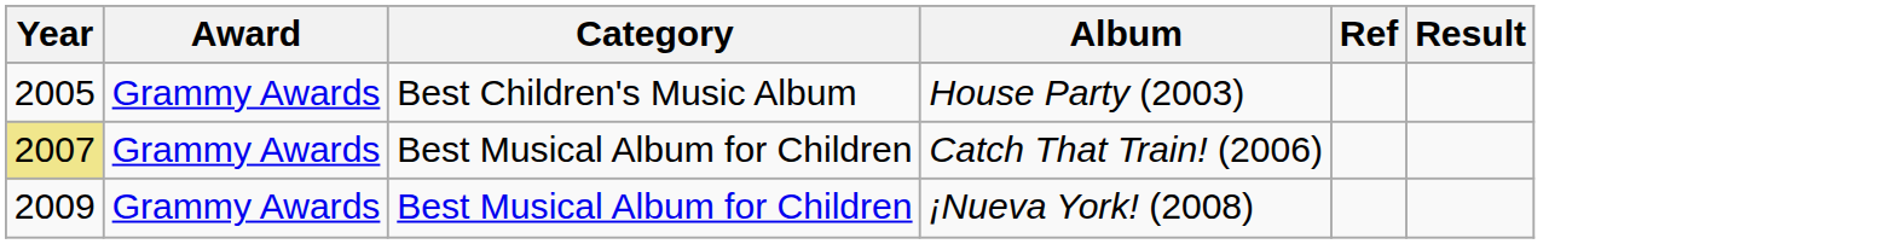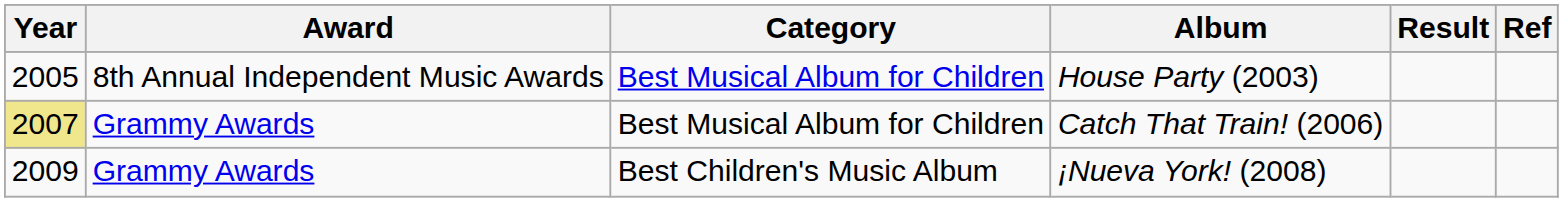columns swapped: Result <-> Ref
House Party (2003) | Award: Grammy Awards -> 8th Annual Independent Music Awards
House Party (2003) | Category: Best Children's Music Album -> Best Musical Album for Children
¡Nueva York! (2008) | Category: Best Musical Album for Children -> Best Children's Music Album
